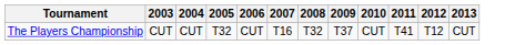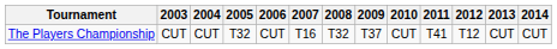+ column: 2014 | CUT
